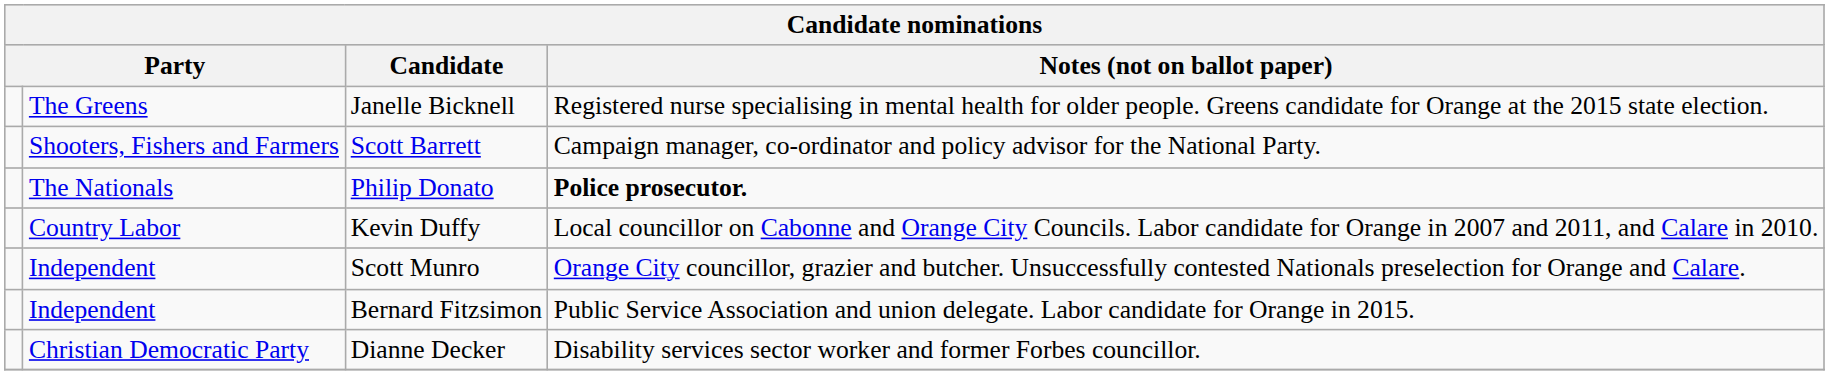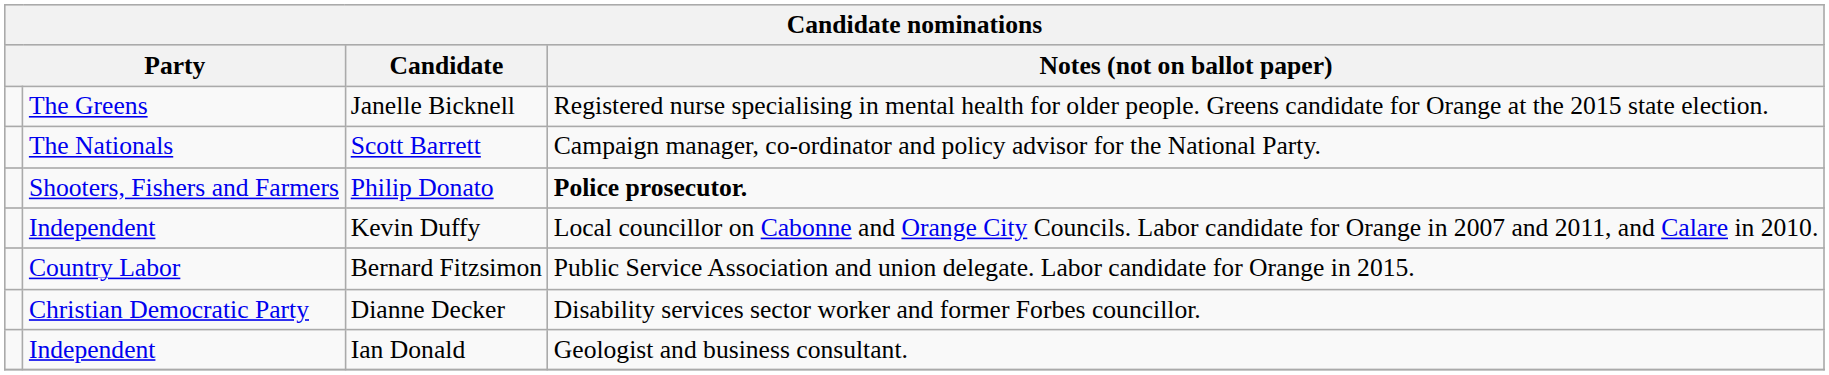Scott Barrett | column 2: Shooters, Fishers and Farmers -> The Nationals
Philip Donato | column 2: The Nationals -> Shooters, Fishers and Farmers
Kevin Duffy | column 2: Country Labor -> Independent
- row: Independent | Scott Munro | Orange City councillor, grazier and butcher. Unsuccessfully contested Nationals preselection for Orange and Calare.
Bernard Fitzsimon | column 2: Independent -> Country Labor
+ row: Independent | Ian Donald | Geologist and business consultant.
